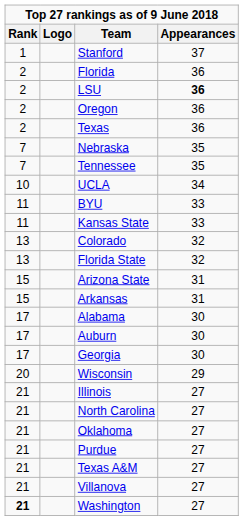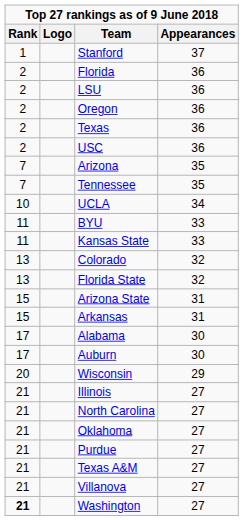LSU | Appearances: bold -> normal
+ row: 2 | USC | 36
+ row: 7 | Arizona | 35
- row: 7 | Nebraska | 35
- row: 17 | Georgia | 30
